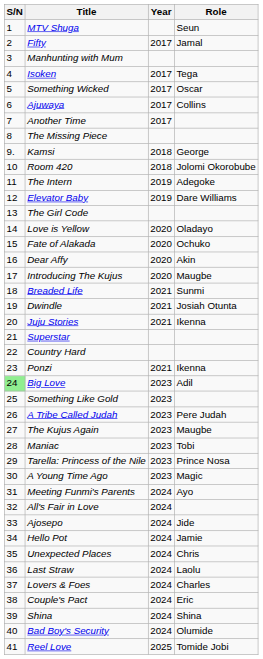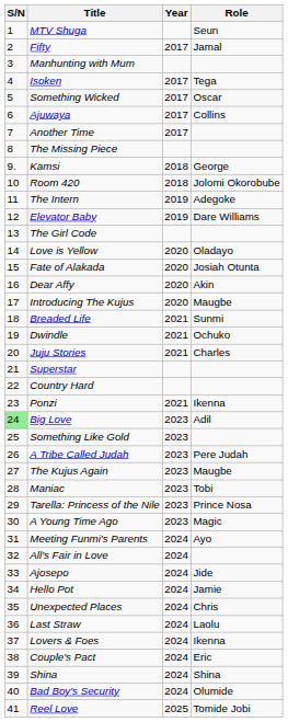Fate of Alakada | Role: Ochuko -> Josiah Otunta
Dwindle | Role: Josiah Otunta -> Ochuko
Juju Stories | Role: Ikenna -> Charles
Lovers & Foes | Role: Charles -> Ikenna
